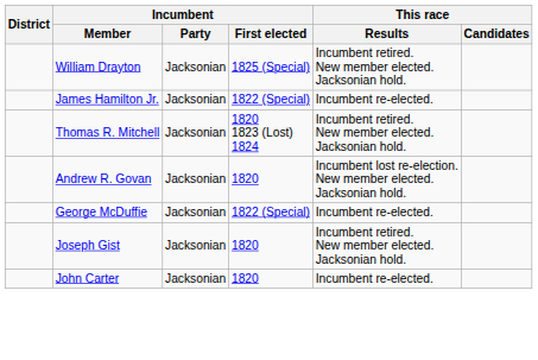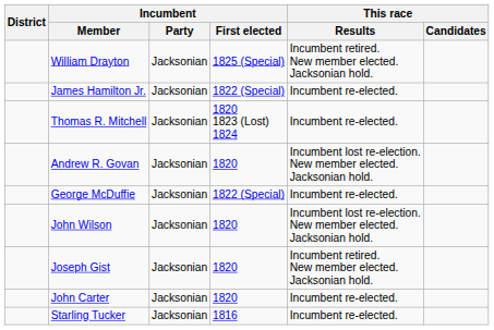Thomas R. Mitchell | This race / Results: Incumbent retired. New member elected. Jacksonian hold. -> Incumbent re-elected.
+ row: John Wilson | Jacksonian | 1820 | Incumbent lost re-election. New member elected. Jacksonian hold.
+ row: Starling Tucker | Jacksonian | 1816 | Incumbent re-elected.
